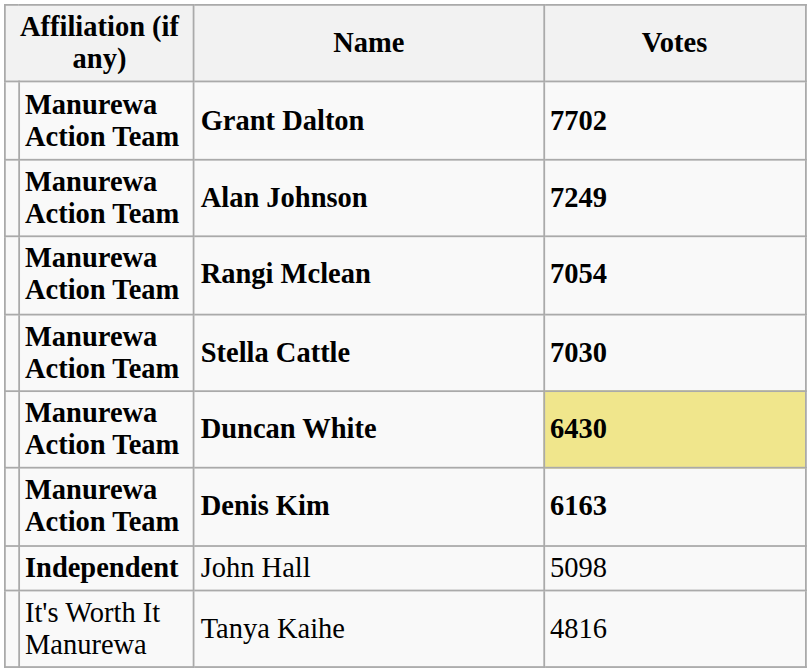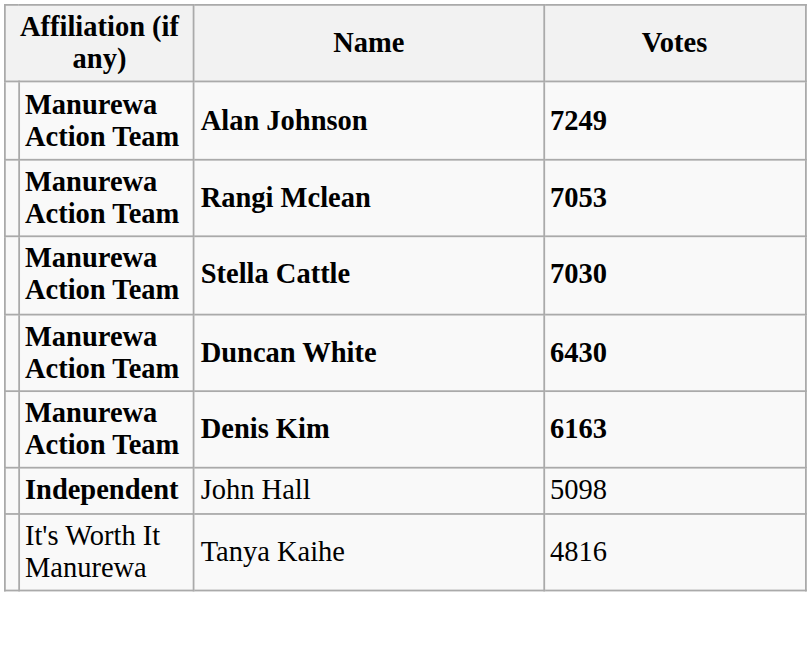- row: Manurewa Action Team | Grant Dalton | 7702
Rangi Mclean | Votes: 7054 -> 7053
Duncan White | Votes: khaki background -> no background
